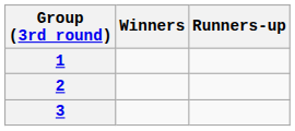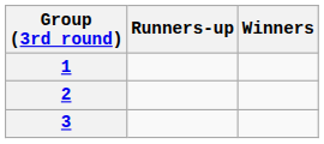columns swapped: Winners <-> Runners-up
